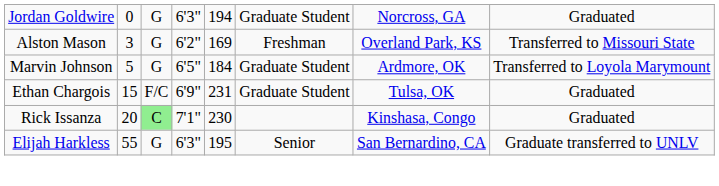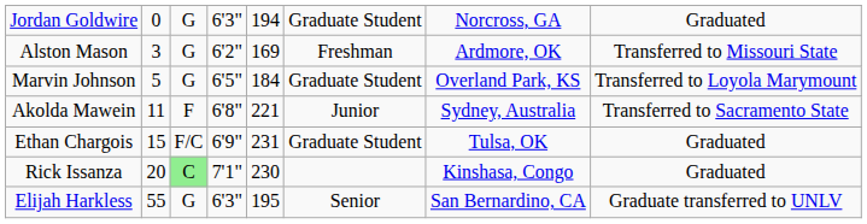Alston Mason | column 7: Overland Park, KS -> Ardmore, OK
Marvin Johnson | column 7: Ardmore, OK -> Overland Park, KS
+ row: Akolda Mawein | 11 | F | 6'8" | 221 | Junior | Sydney, Australia | Transferred to Sacramento State
